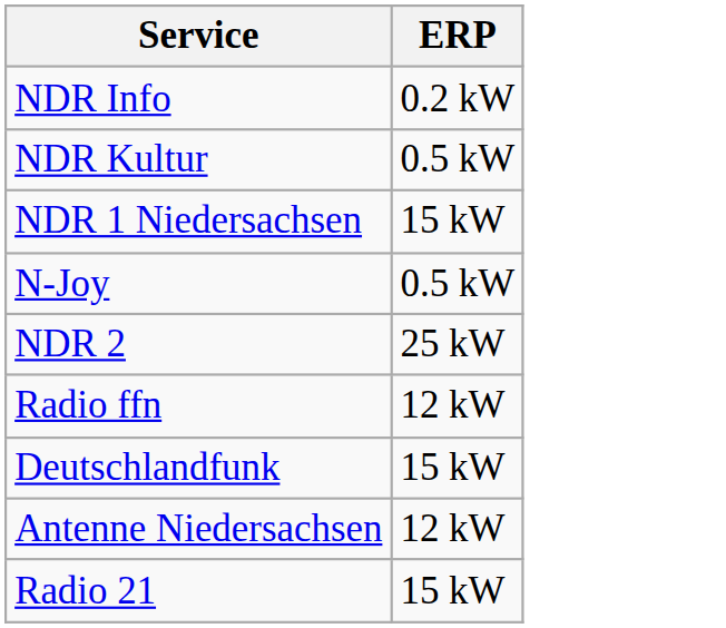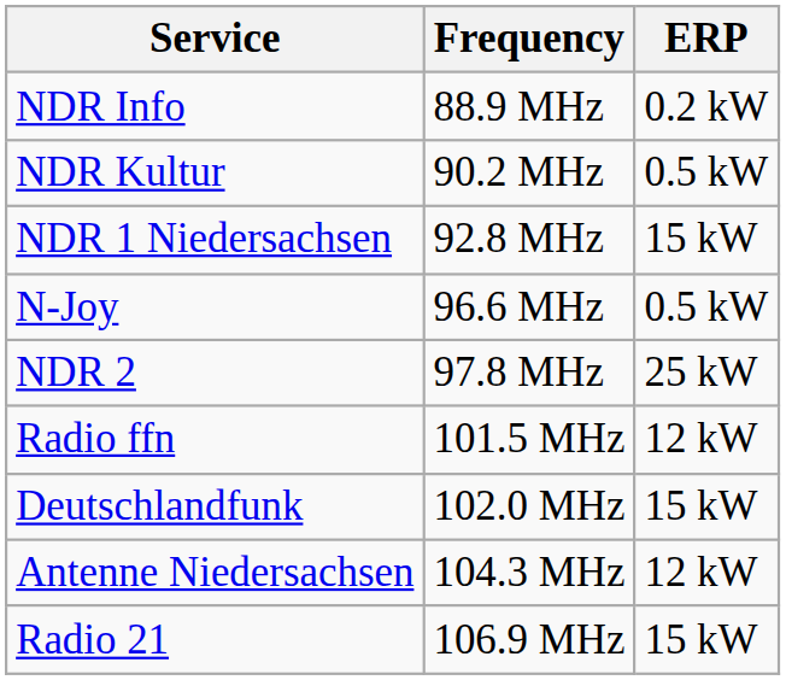+ column: Frequency | 88.9 MHz | 90.2 MHz | 92.8 MHz | 96.6 MHz | 97.8 MHz | 101.5 MHz | 102.0 MHz | 104.3 MHz | 106.9 MHz
